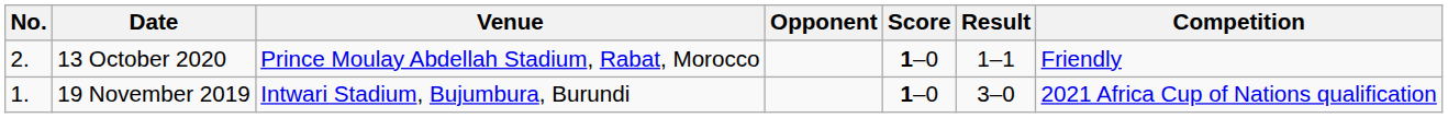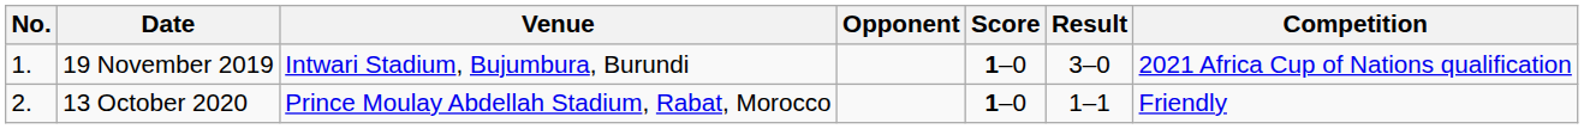rows swapped: 19 November 2019 <-> 13 October 2020
